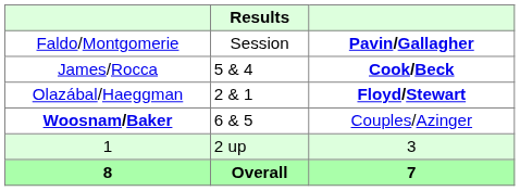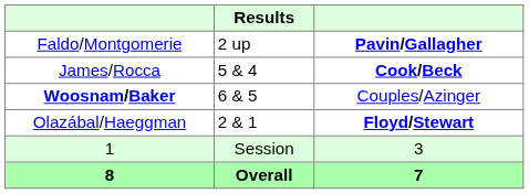Faldo/Montgomerie | Results: Session -> 2 up
rows swapped: Woosnam/Baker <-> Olazábal/Haeggman
1 | Results: 2 up -> Session
